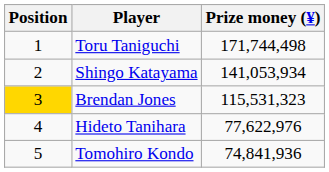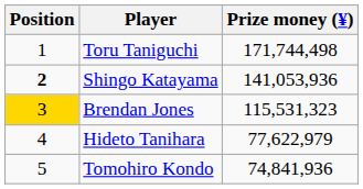Shingo Katayama | Position: normal -> bold
Shingo Katayama | Prize money (¥): 141,053,934 -> 141,053,936
Hideto Tanihara | Prize money (¥): 77,622,976 -> 77,622,979
